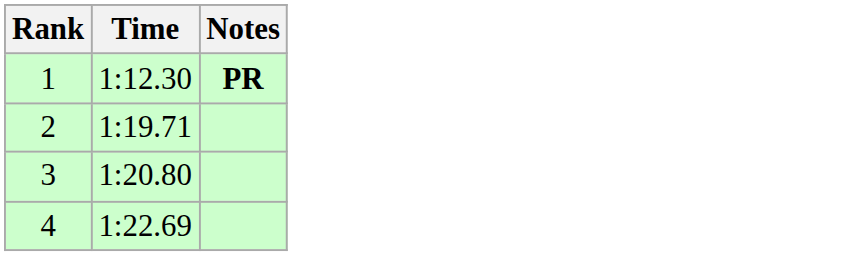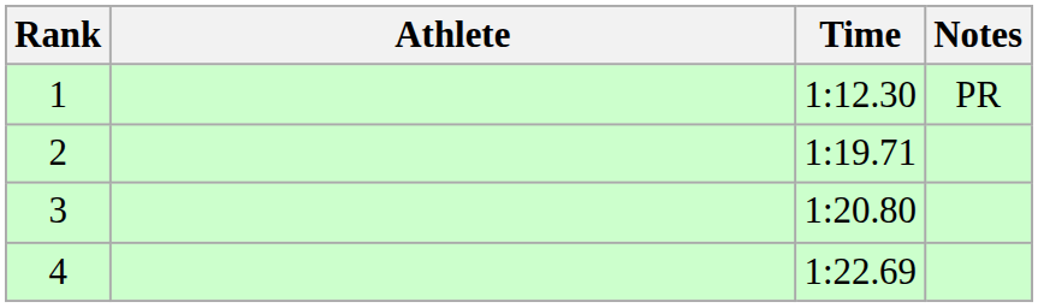+ column: Athlete
1 | Notes: bold -> normal
